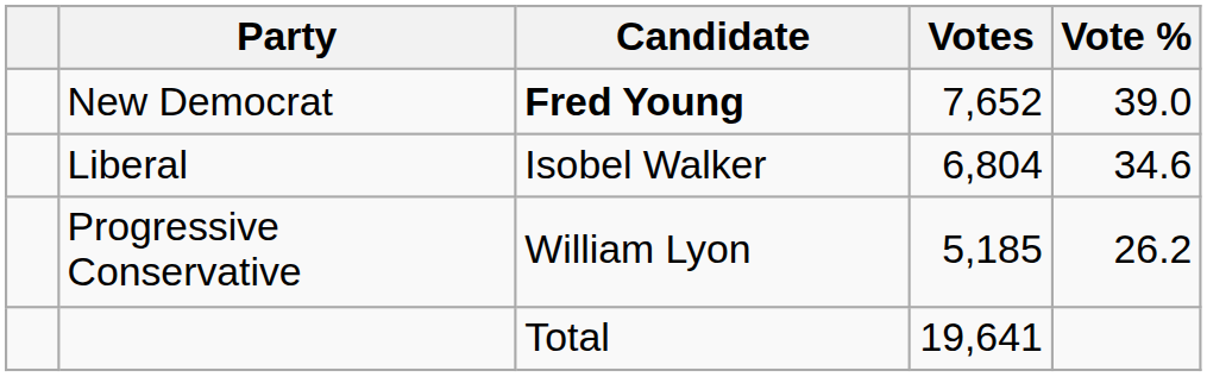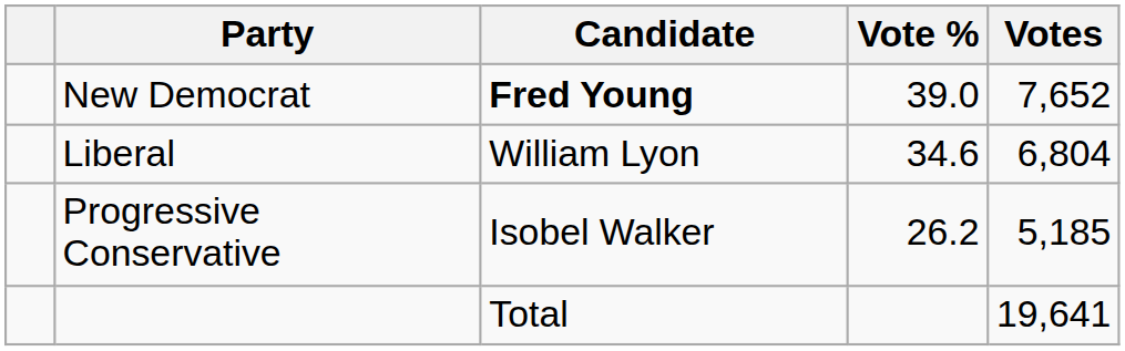columns swapped: Votes <-> Vote %
Liberal | Candidate: Isobel Walker -> William Lyon
Progressive Conservative | Candidate: William Lyon -> Isobel Walker
